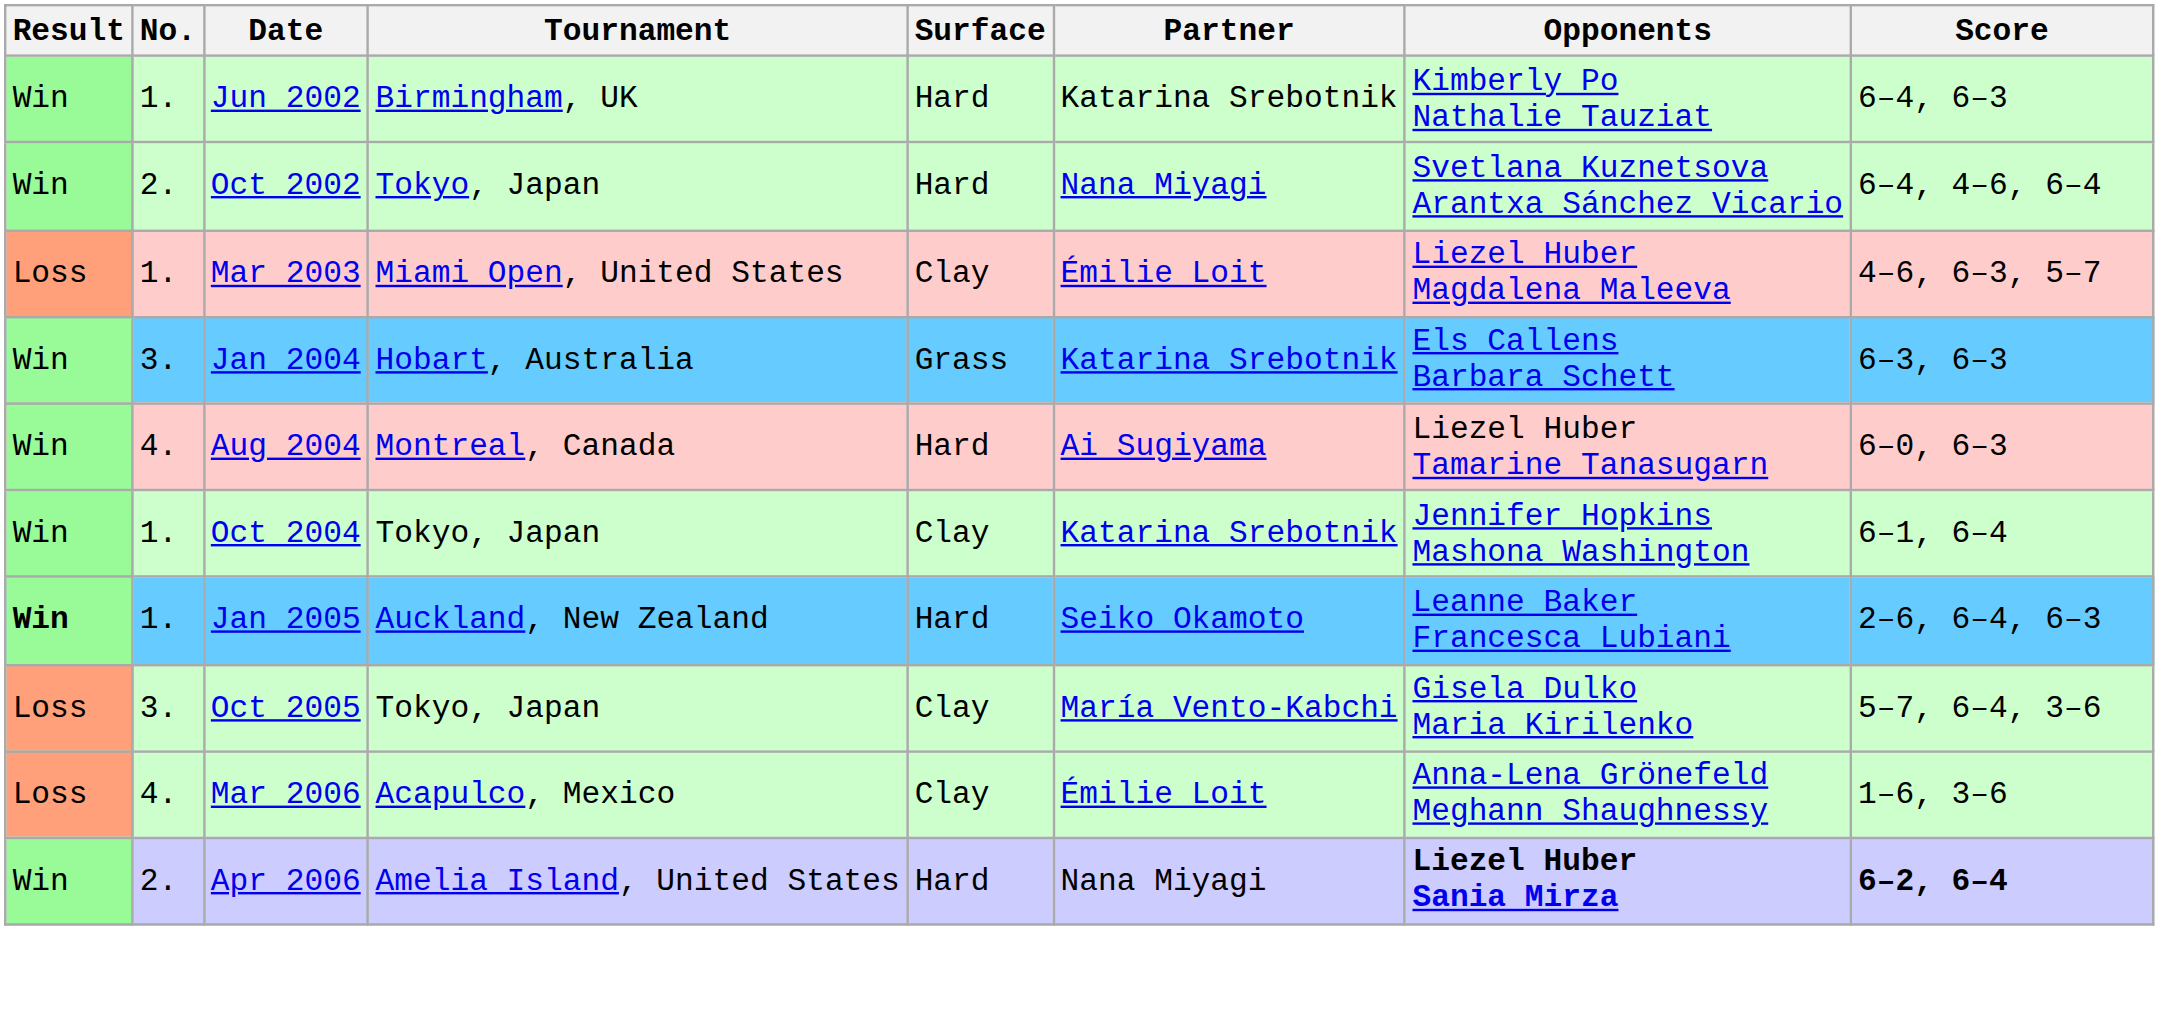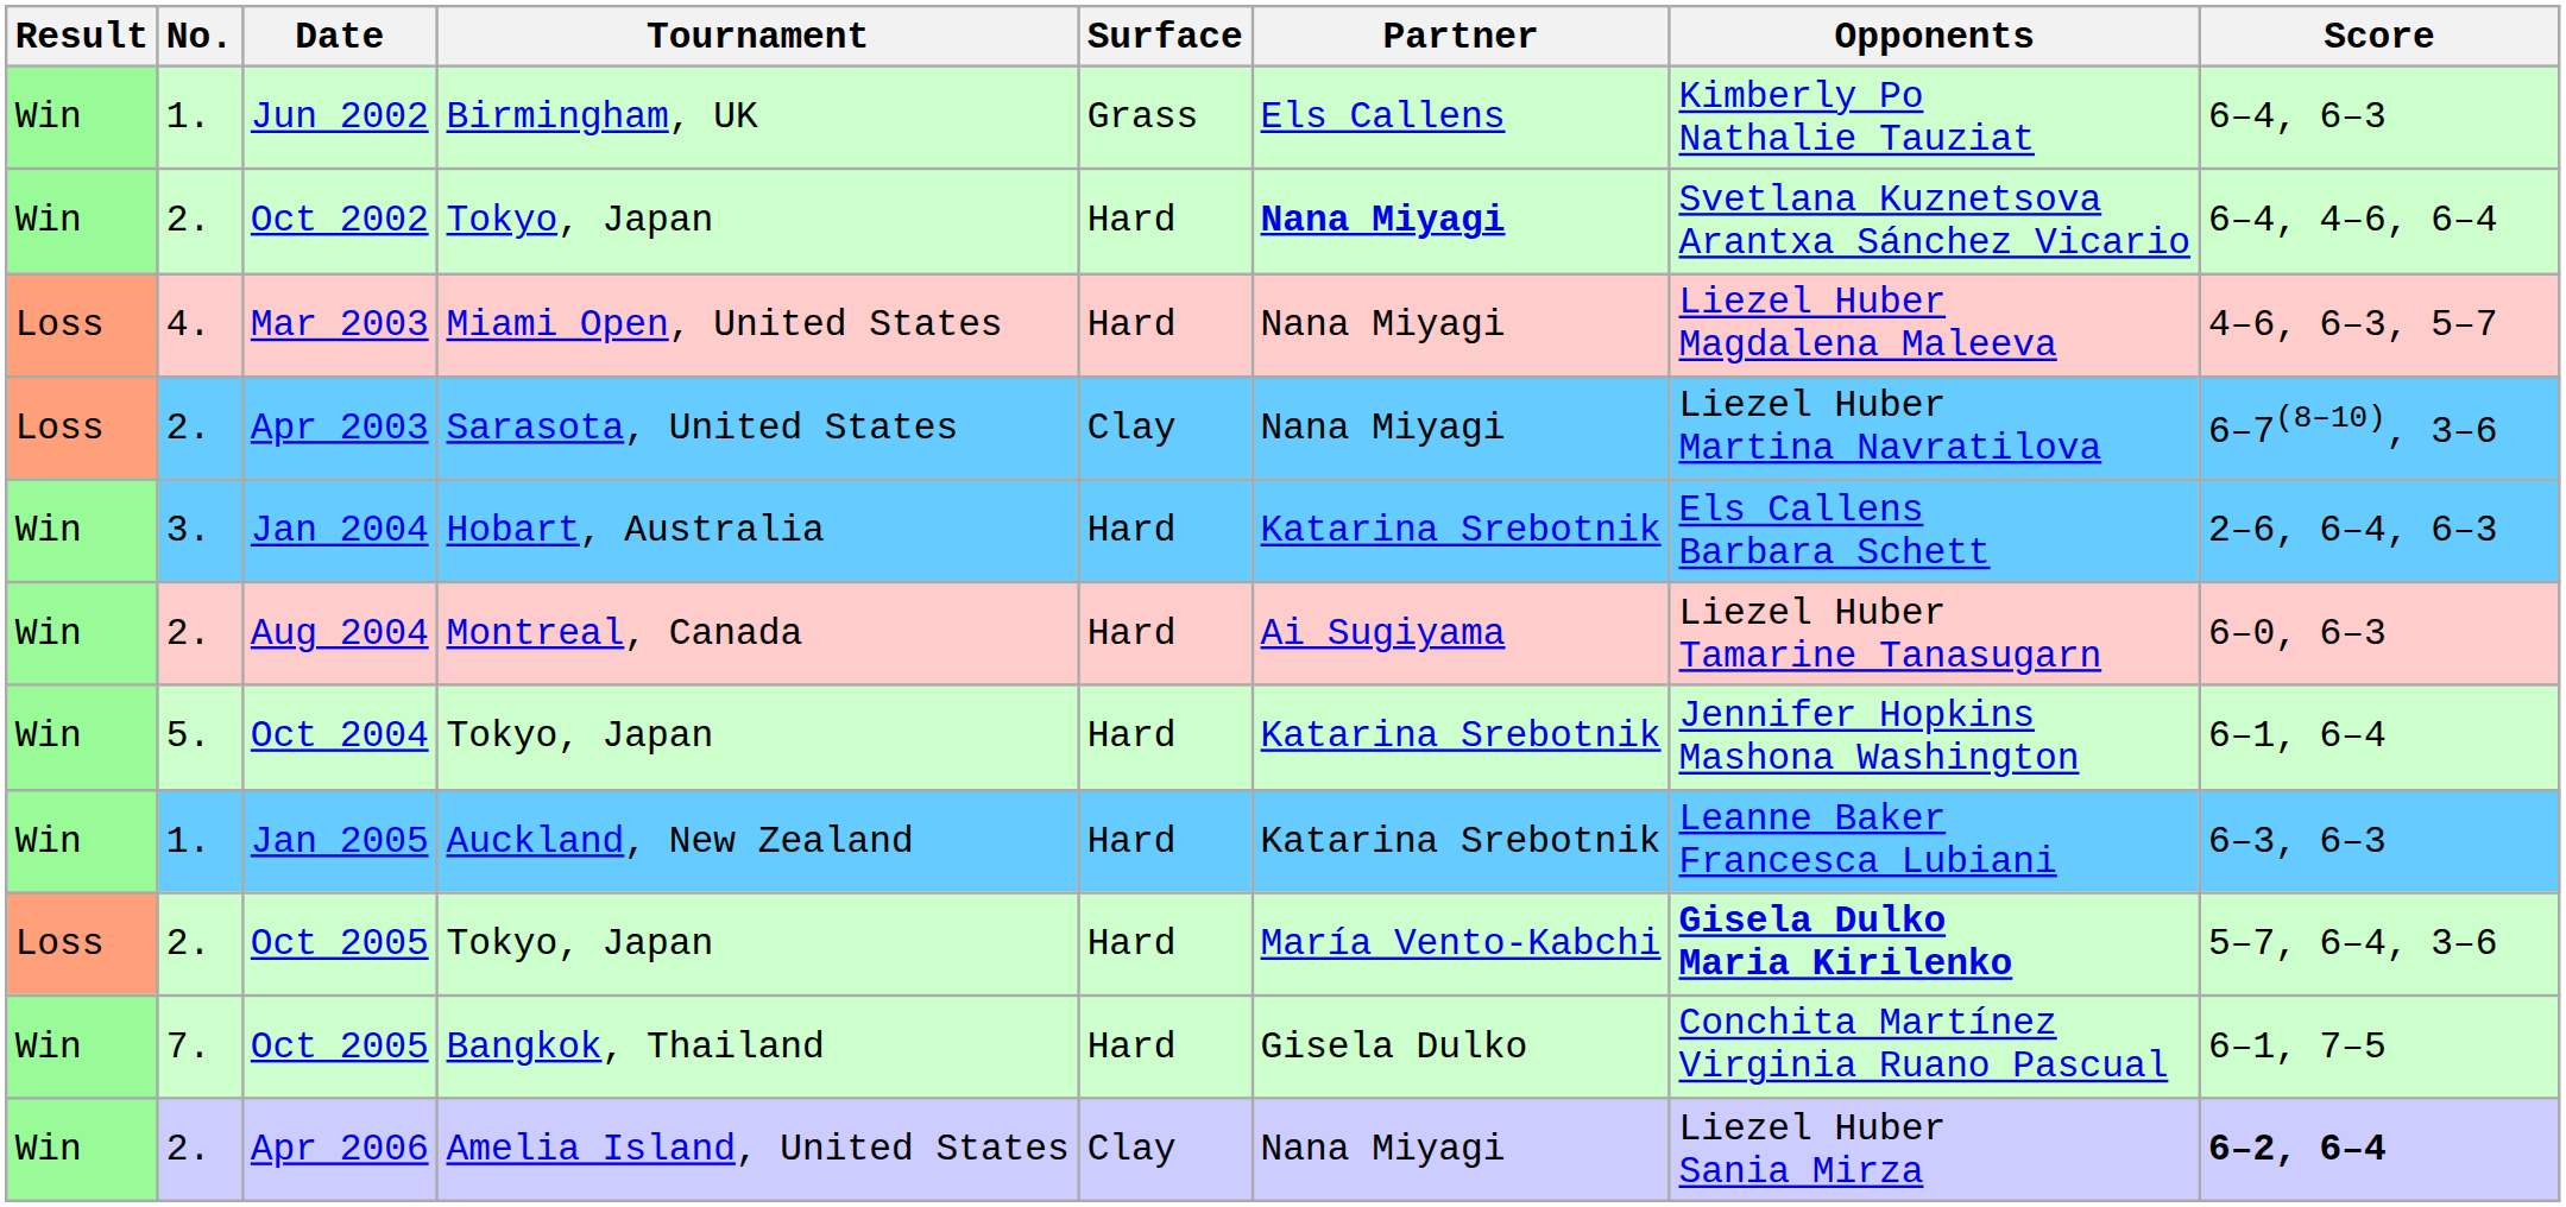Jun 2002 | Surface: Hard -> Grass
Jun 2002 | Partner: Katarina Srebotnik -> Els Callens
Oct 2002 | Partner: normal -> bold
Mar 2003 | No.: 1. -> 4.
Mar 2003 | Surface: Clay -> Hard
Mar 2003 | Partner: Émilie Loit -> Nana Miyagi
+ row: Loss | 2. | Apr 2003 | Sarasota, United States | Clay | Nana Miyagi | Liezel Huber Martina Navratilova | 6–7(8–10), 3–6
Jan 2004 | Surface: Grass -> Hard
Jan 2004 | Score: 6–3, 6–3 -> 2–6, 6–4, 6–3
Aug 2004 | No.: 4. -> 2.
Oct 2004 | No.: 1. -> 5.
Oct 2004 | Surface: Clay -> Hard
Jan 2005 | Result: bold -> normal
Jan 2005 | Partner: Seiko Okamoto -> Katarina Srebotnik
Jan 2005 | Score: 2–6, 6–4, 6–3 -> 6–3, 6–3
Oct 2005 / Tokyo, Japan | No.: 3. -> 2.
Oct 2005 / Tokyo, Japan | Surface: Clay -> Hard
Oct 2005 / Tokyo, Japan | Opponents: normal -> bold
+ row: Win | 7. | Oct 2005 | Bangkok, Thailand | Hard | Gisela Dulko | Conchita Martínez Virginia Ruano Pascual | 6–1, 7–5
- row: Loss | 4. | Mar 2006 | Acapulco, Mexico | Clay | Émilie Loit | Anna-Lena Grönefeld Meghann Shaughnessy | 1–6, 3–6
Apr 2006 | Surface: Hard -> Clay
Apr 2006 | Opponents: bold -> normal
